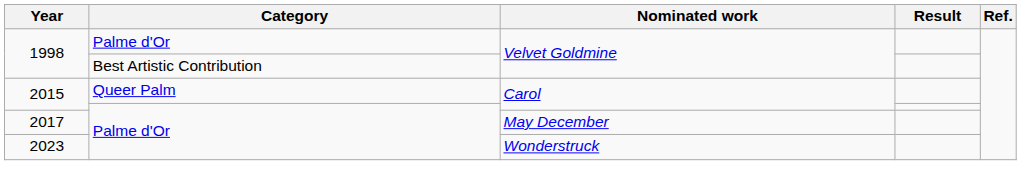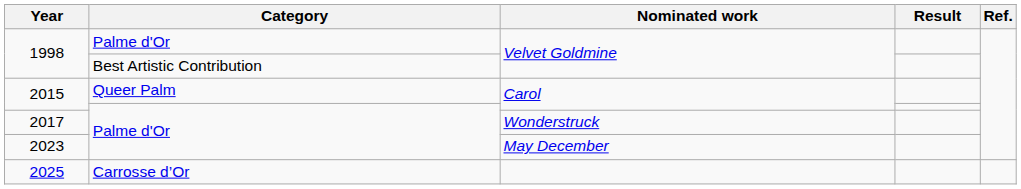2017 | Nominated work: May December -> Wonderstruck
2023 | Nominated work: Wonderstruck -> May December
+ row: 2025 | Carrosse d’Or
